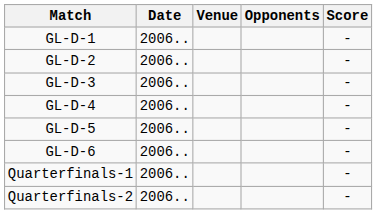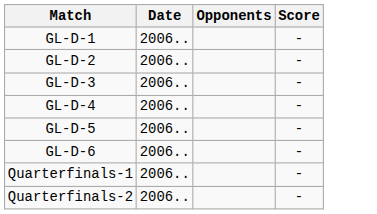- column: Venue
